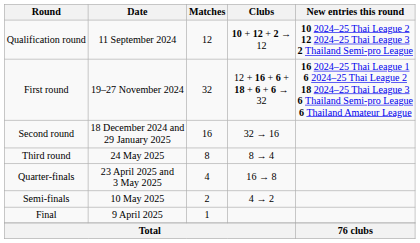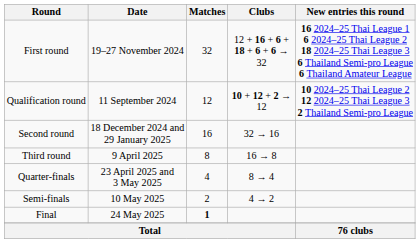rows swapped: Qualification round <-> First round
Third round | Date: 24 May 2025 -> 9 April 2025
Third round | Clubs: 8 → 4 -> 16 → 8
Quarter-finals | Clubs: 16 → 8 -> 8 → 4
Final | Date: 9 April 2025 -> 24 May 2025
Final | Matches: normal -> bold
